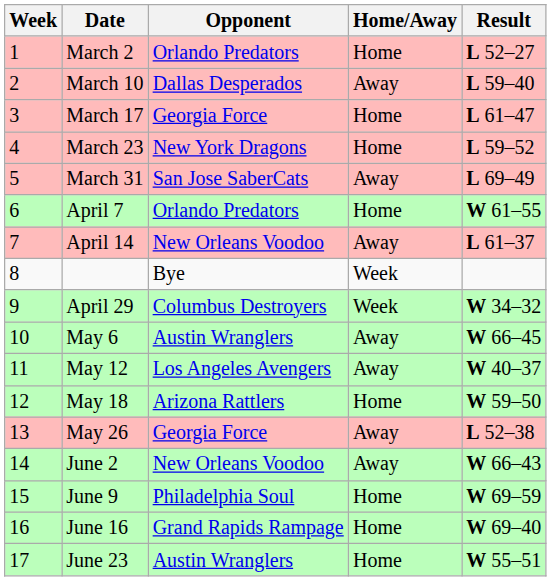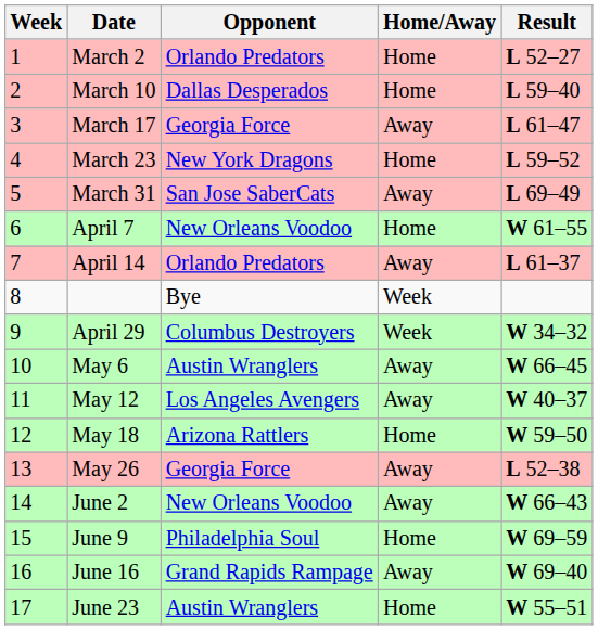March 10 | Home/Away: Away -> Home
March 17 | Home/Away: Home -> Away
April 7 | Opponent: Orlando Predators -> New Orleans Voodoo
April 14 | Opponent: New Orleans Voodoo -> Orlando Predators
June 16 | Home/Away: Home -> Away
